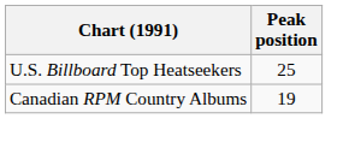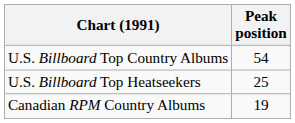+ row: U.S. Billboard Top Country Albums | 54
